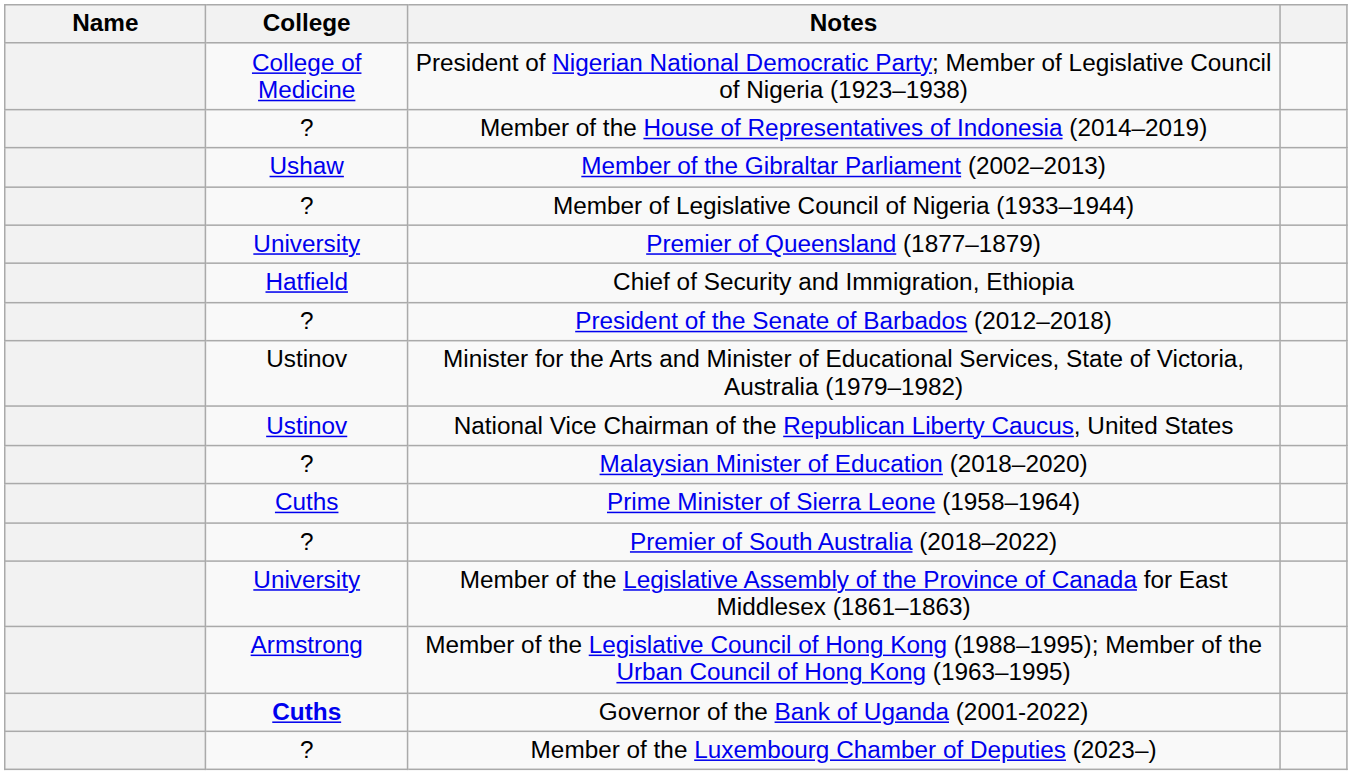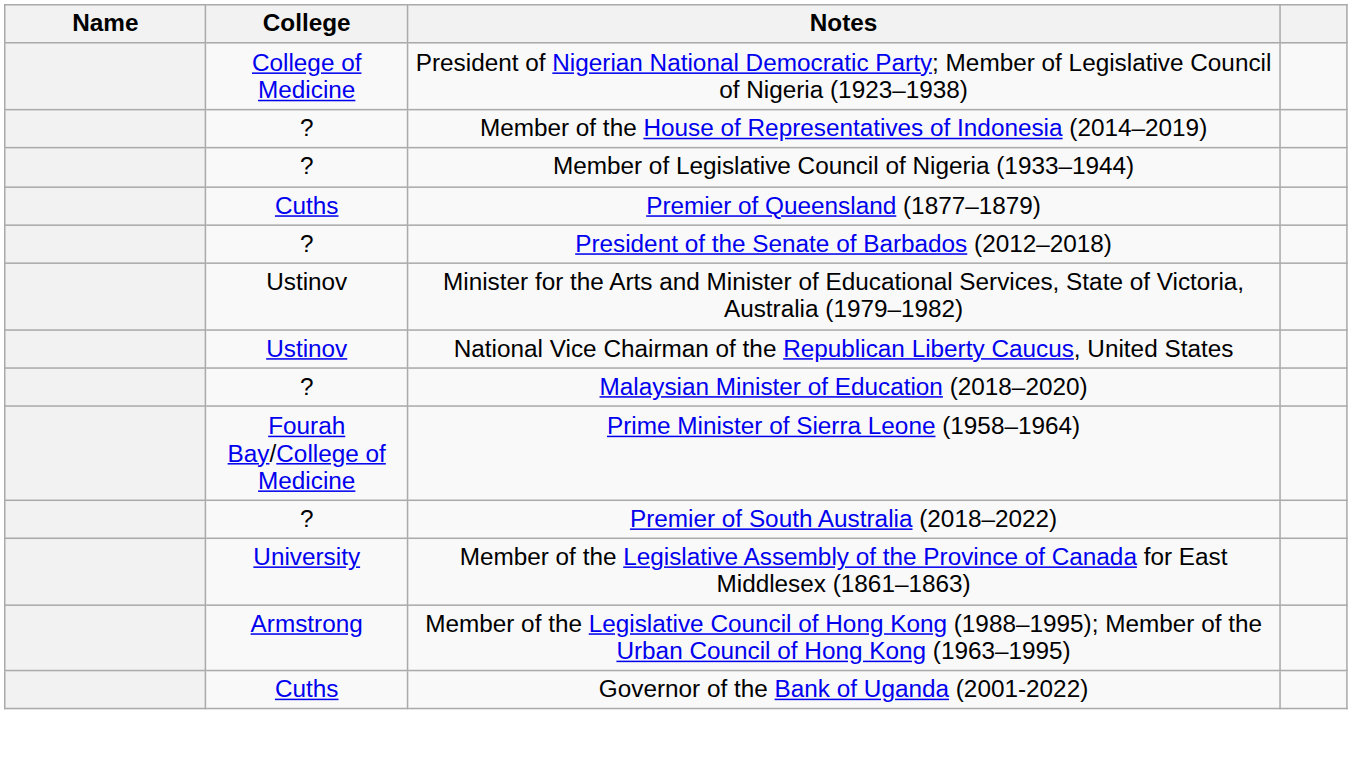- row: Ushaw | Member of the Gibraltar Parliament (2002–2013)
Premier of Queensland (1877–1879) | College: University -> Cuths
- row: Hatfield | Chief of Security and Immigration, Ethiopia
Prime Minister of Sierra Leone (1958–1964) | College: Cuths -> Fourah Bay/College of Medicine
Governor of the Bank of Uganda (2001-2022) | College: bold -> normal
- row: ? | Member of the Luxembourg Chamber of Deputies (2023–)
